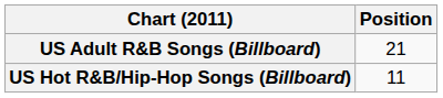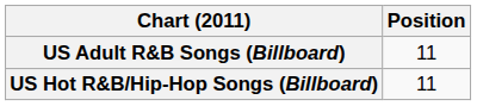US Adult R&B Songs (Billboard) | Position: 21 -> 11
